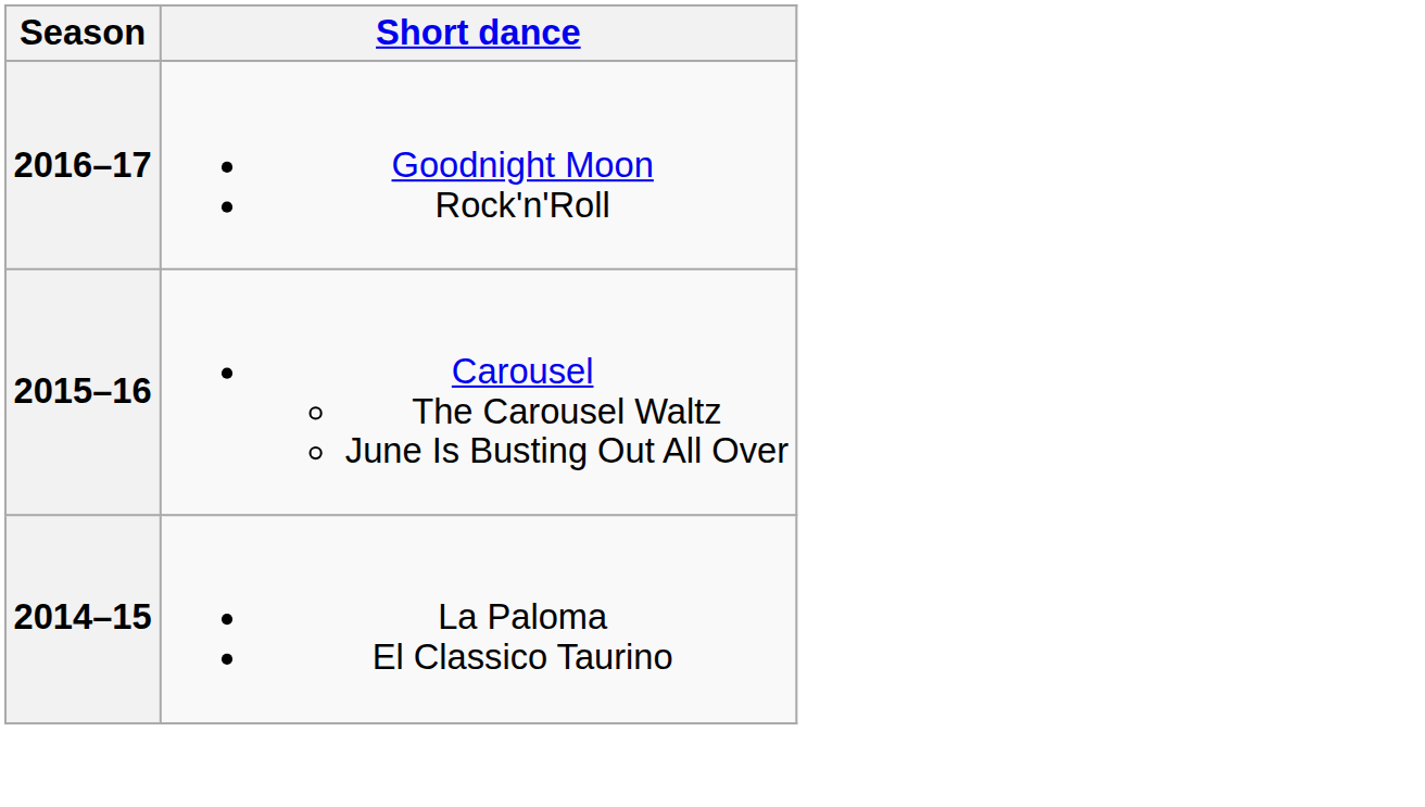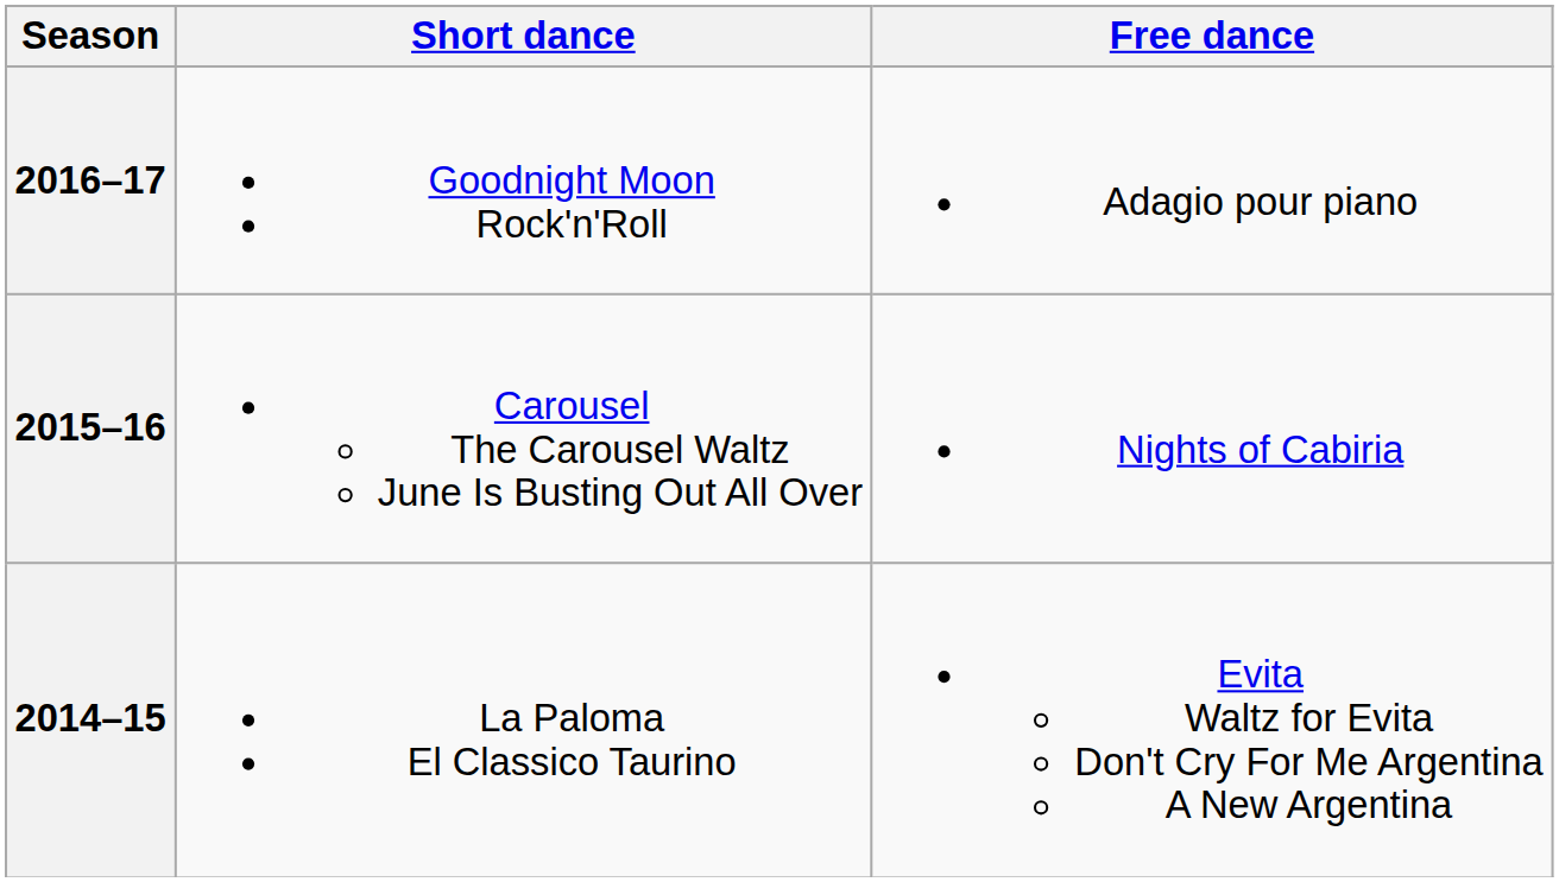+ column: Free dance | Adagio pour piano | Nights of Cabiria | Evita Waltz for Evita Don't Cry For Me Argentina A New Argentina
